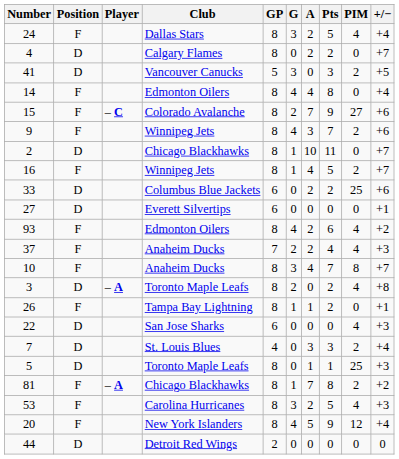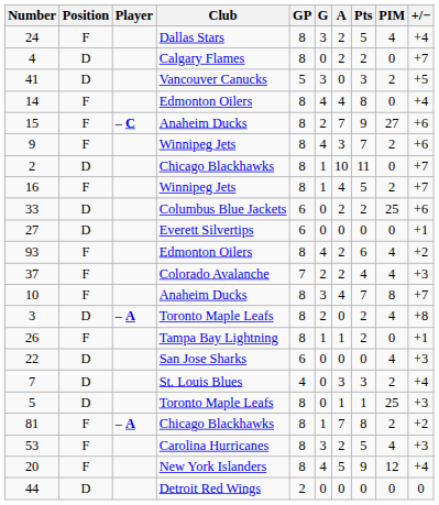15 | Club: Colorado Avalanche -> Anaheim Ducks
37 | Club: Anaheim Ducks -> Colorado Avalanche
